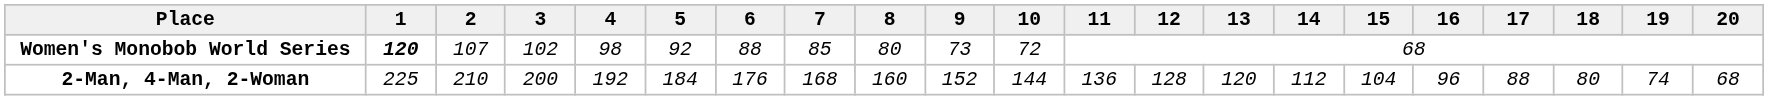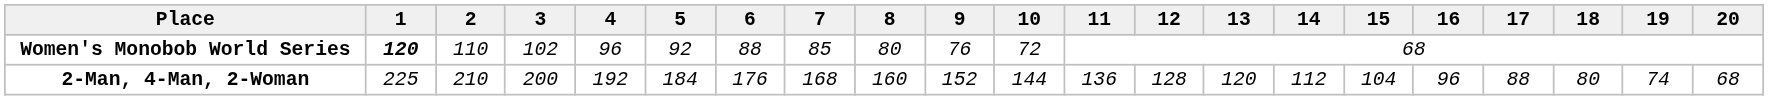Women's Monobob World Series | 2: 107 -> 110
Women's Monobob World Series | 4: 98 -> 96
Women's Monobob World Series | 9: 73 -> 76
